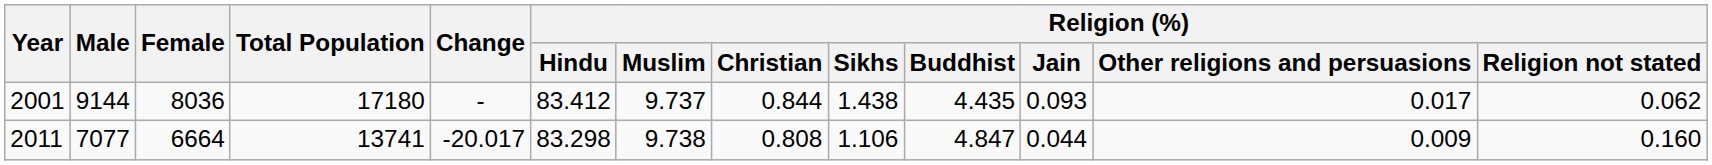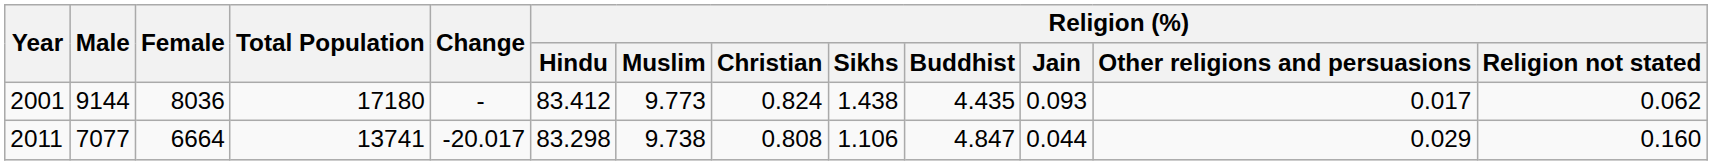2001 | Religion (%) / Muslim: 9.737 -> 9.773
2001 | Religion (%) / Christian: 0.844 -> 0.824
2011 | Religion (%) / Other religions and persuasions: 0.009 -> 0.029
